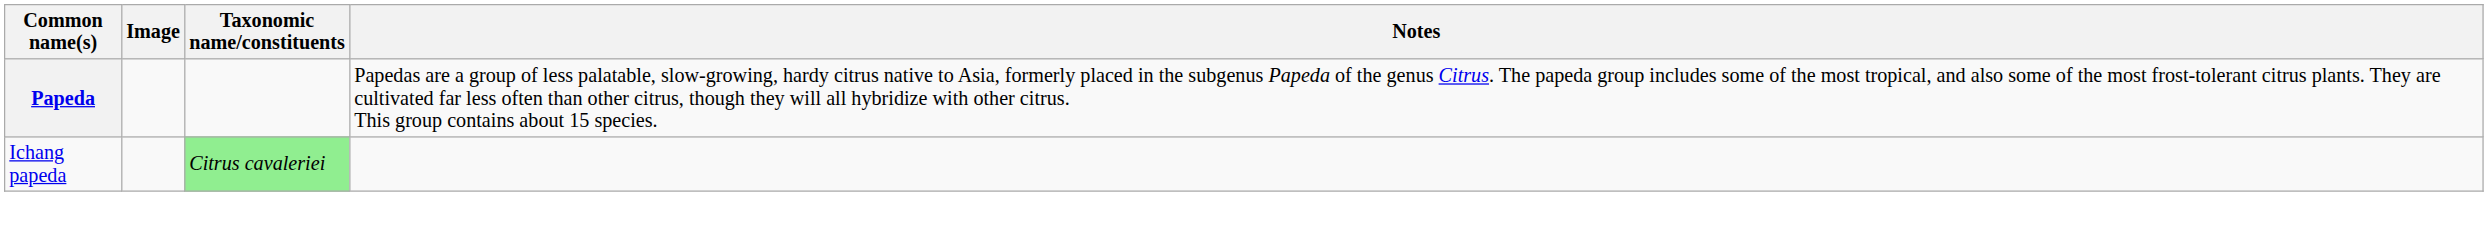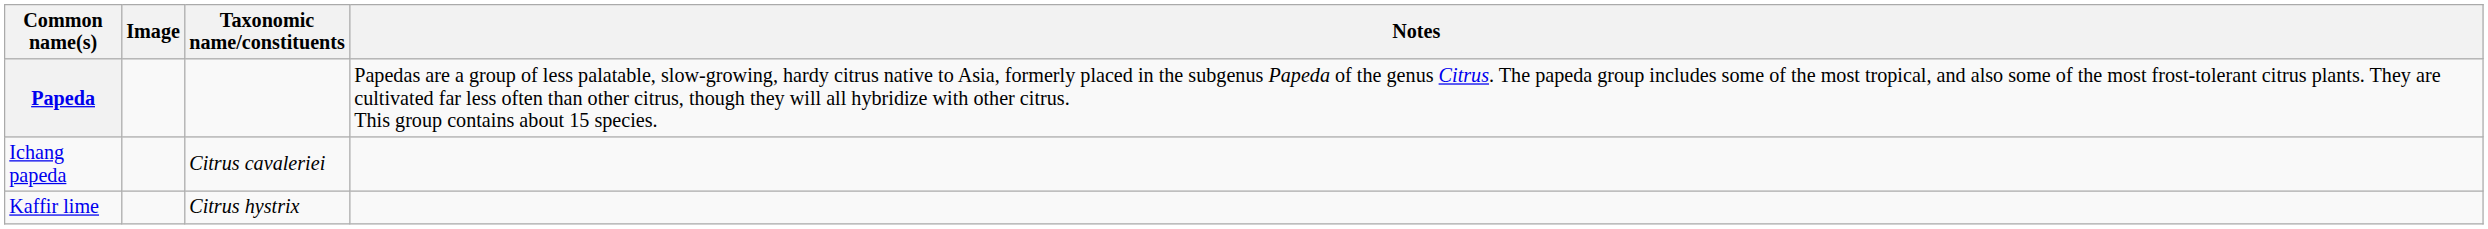Ichang papeda | Taxonomic name/constituents: lightgreen background -> no background
+ row: Kaffir lime | Citrus hystrix
